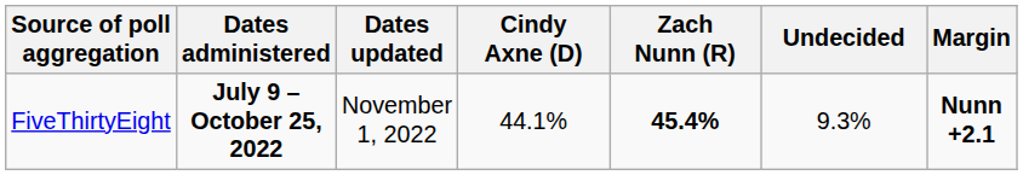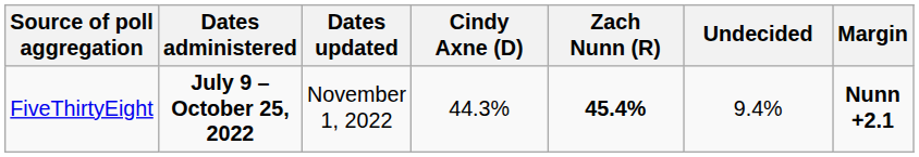FiveThirtyEight | Cindy Axne (D): 44.1% -> 44.3%
FiveThirtyEight | Undecided: 9.3% -> 9.4%
